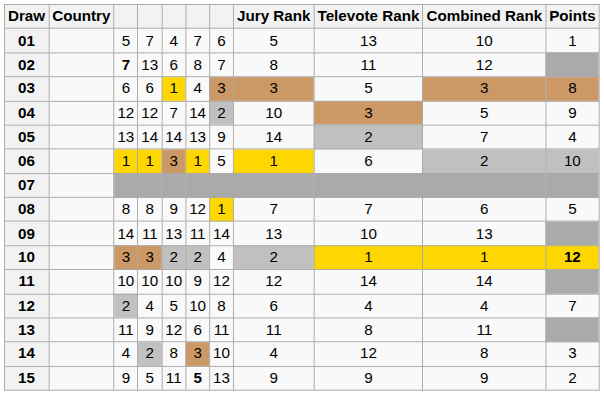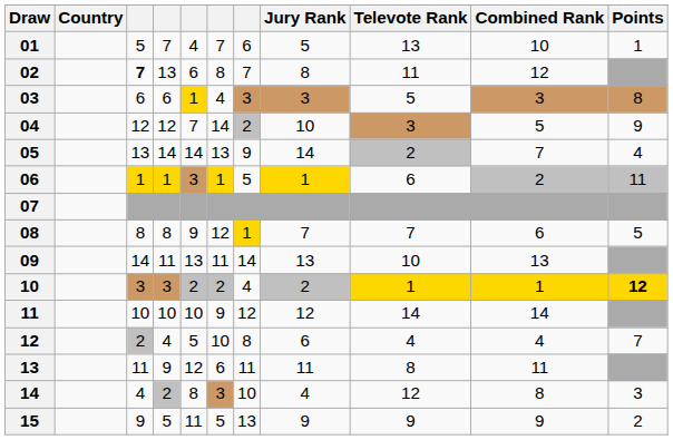06 | Points: 10 -> 11
15 | column 6: bold -> normal
